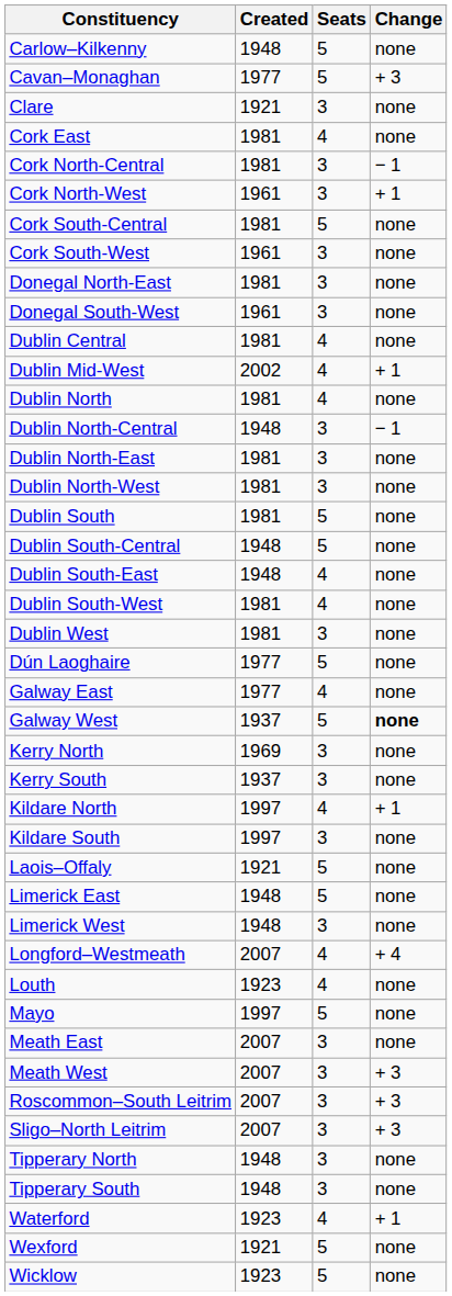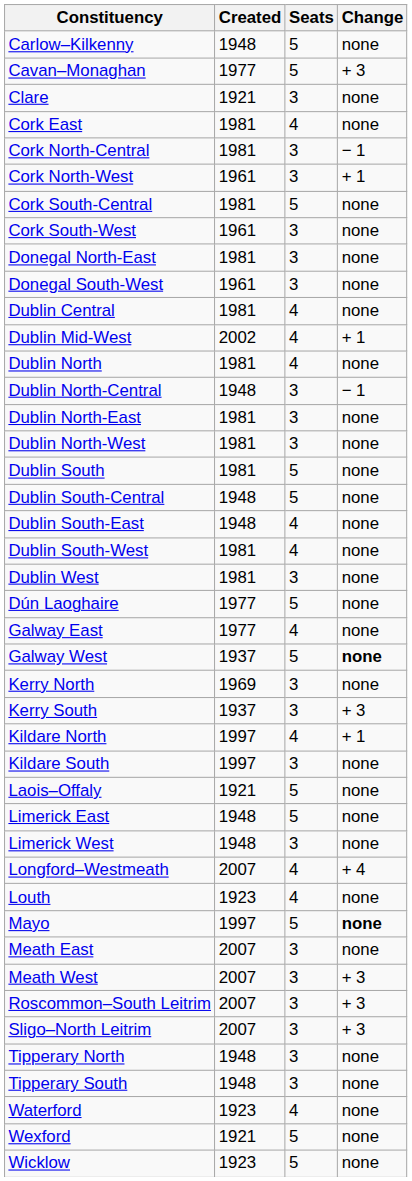Kerry South | Change: none -> + 3
Mayo | Change: normal -> bold
Waterford | Change: + 1 -> none
